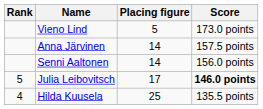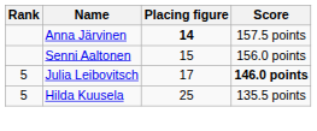- row: Vieno Lind | 5 | 173.0 points
Anna Järvinen | Placing figure: normal -> bold
Senni Aaltonen | Placing figure: 14 -> 15
Hilda Kuusela | Rank: 4 -> 5
